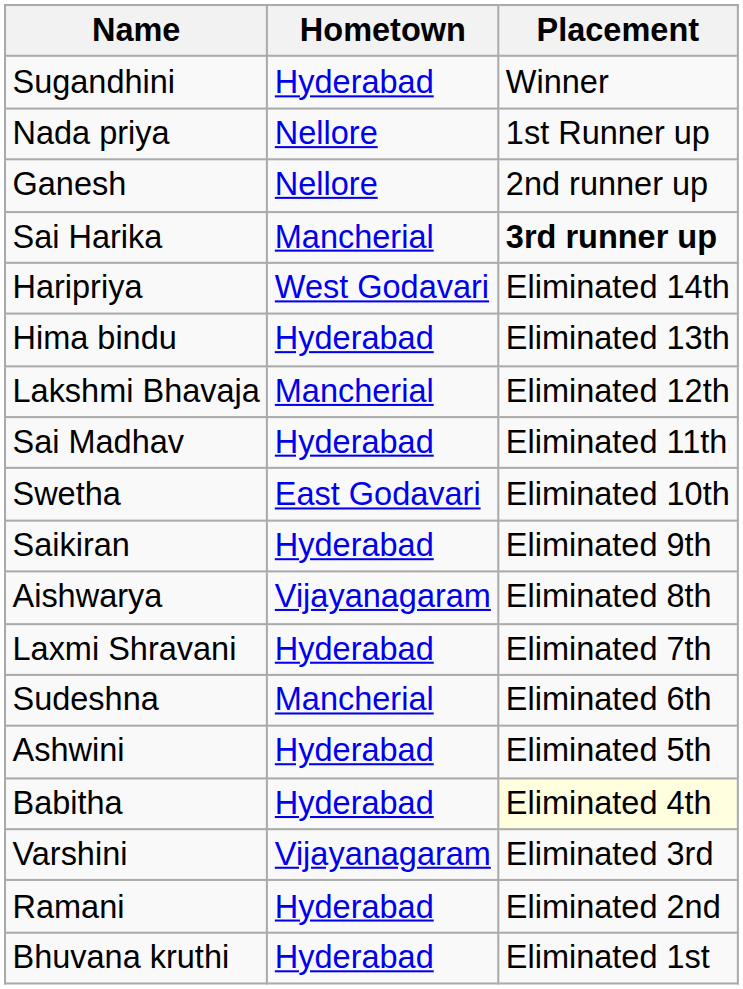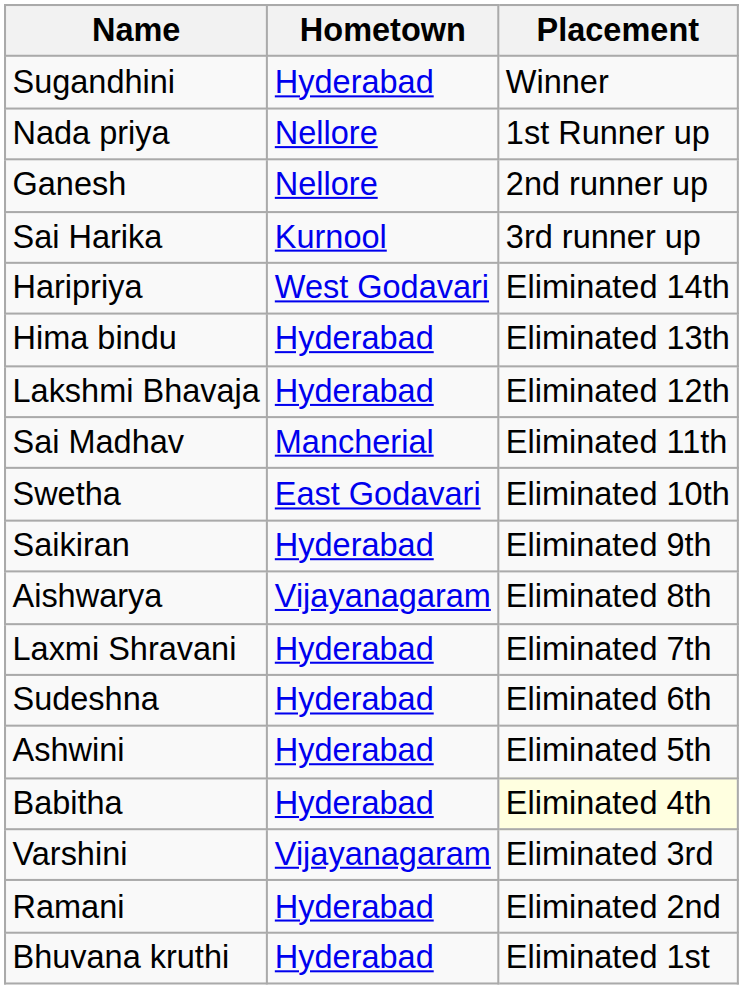Sai Harika | Hometown: Mancherial -> Kurnool
Sai Harika | Placement: bold -> normal
Lakshmi Bhavaja | Hometown: Mancherial -> Hyderabad
Sai Madhav | Hometown: Hyderabad -> Mancherial
Sudeshna | Hometown: Mancherial -> Hyderabad
